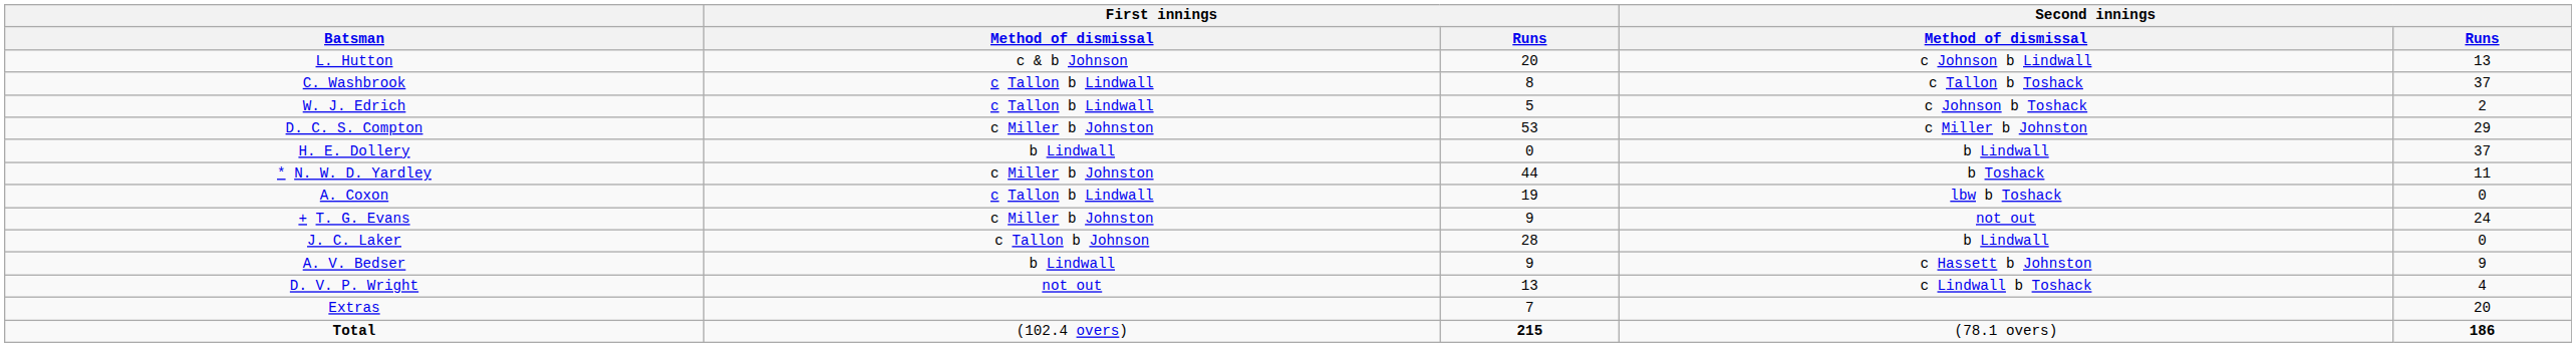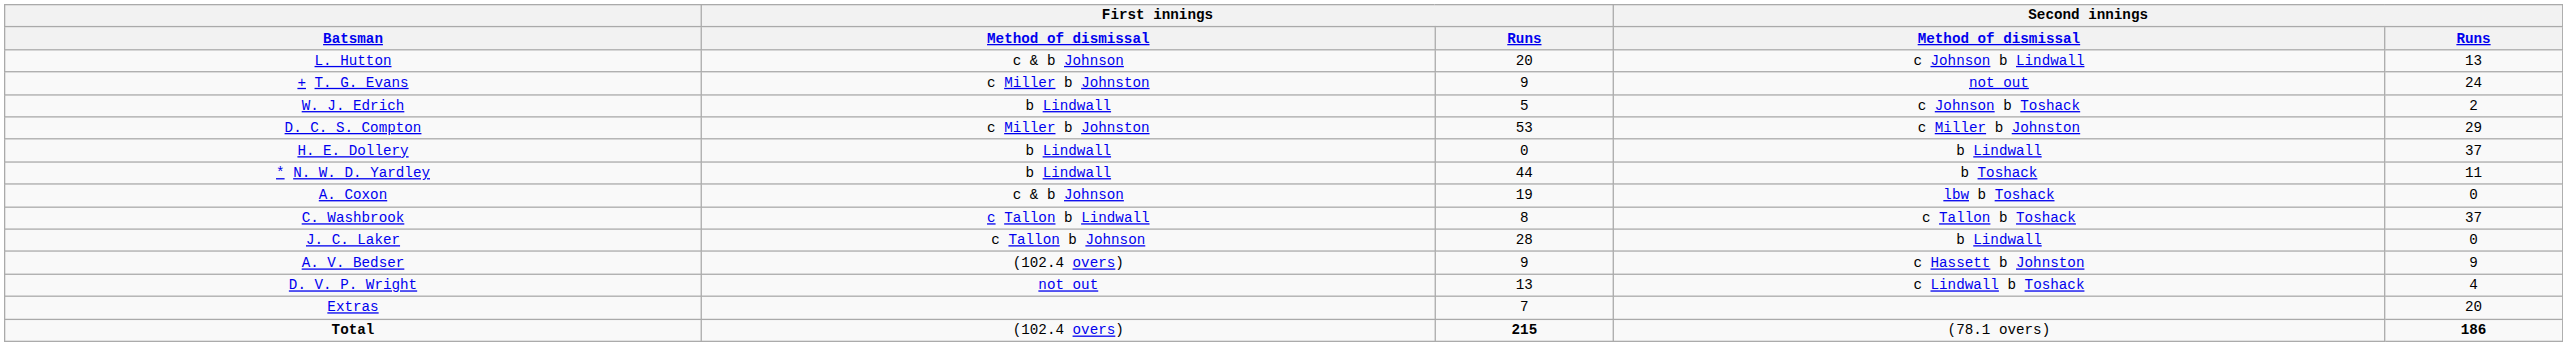rows swapped: C. Washbrook <-> + T. G. Evans
W. J. Edrich | First innings / Method of dismissal: c Tallon b Lindwall -> b Lindwall
* N. W. D. Yardley | First innings / Method of dismissal: c Miller b Johnston -> b Lindwall
A. Coxon | First innings / Method of dismissal: c Tallon b Lindwall -> c & b Johnson
A. V. Bedser | First innings / Method of dismissal: b Lindwall -> (102.4 overs)
